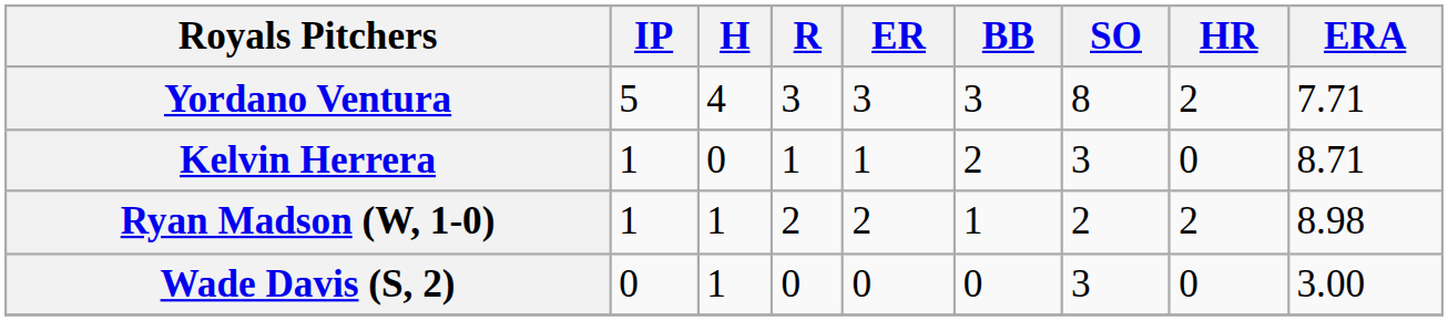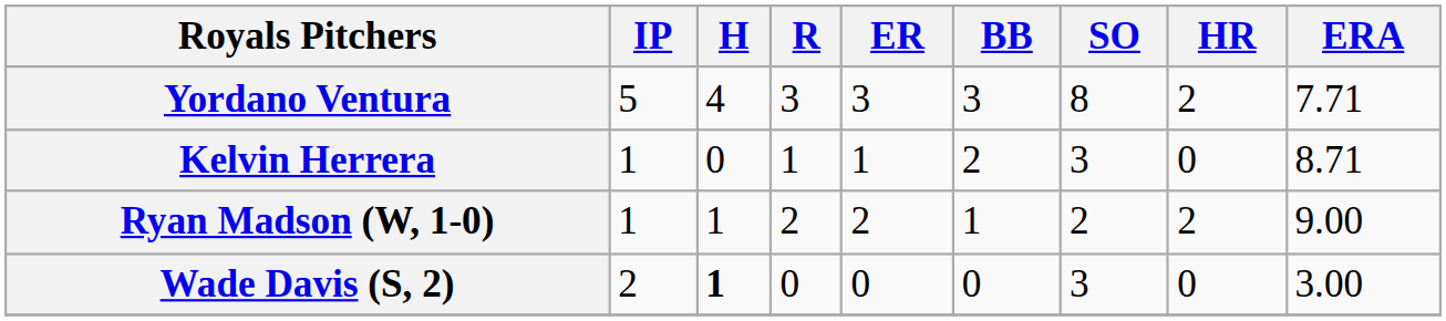Ryan Madson (W, 1-0) | ERA: 8.98 -> 9.00
Wade Davis (S, 2) | IP: 0 -> 2
Wade Davis (S, 2) | H: normal -> bold
